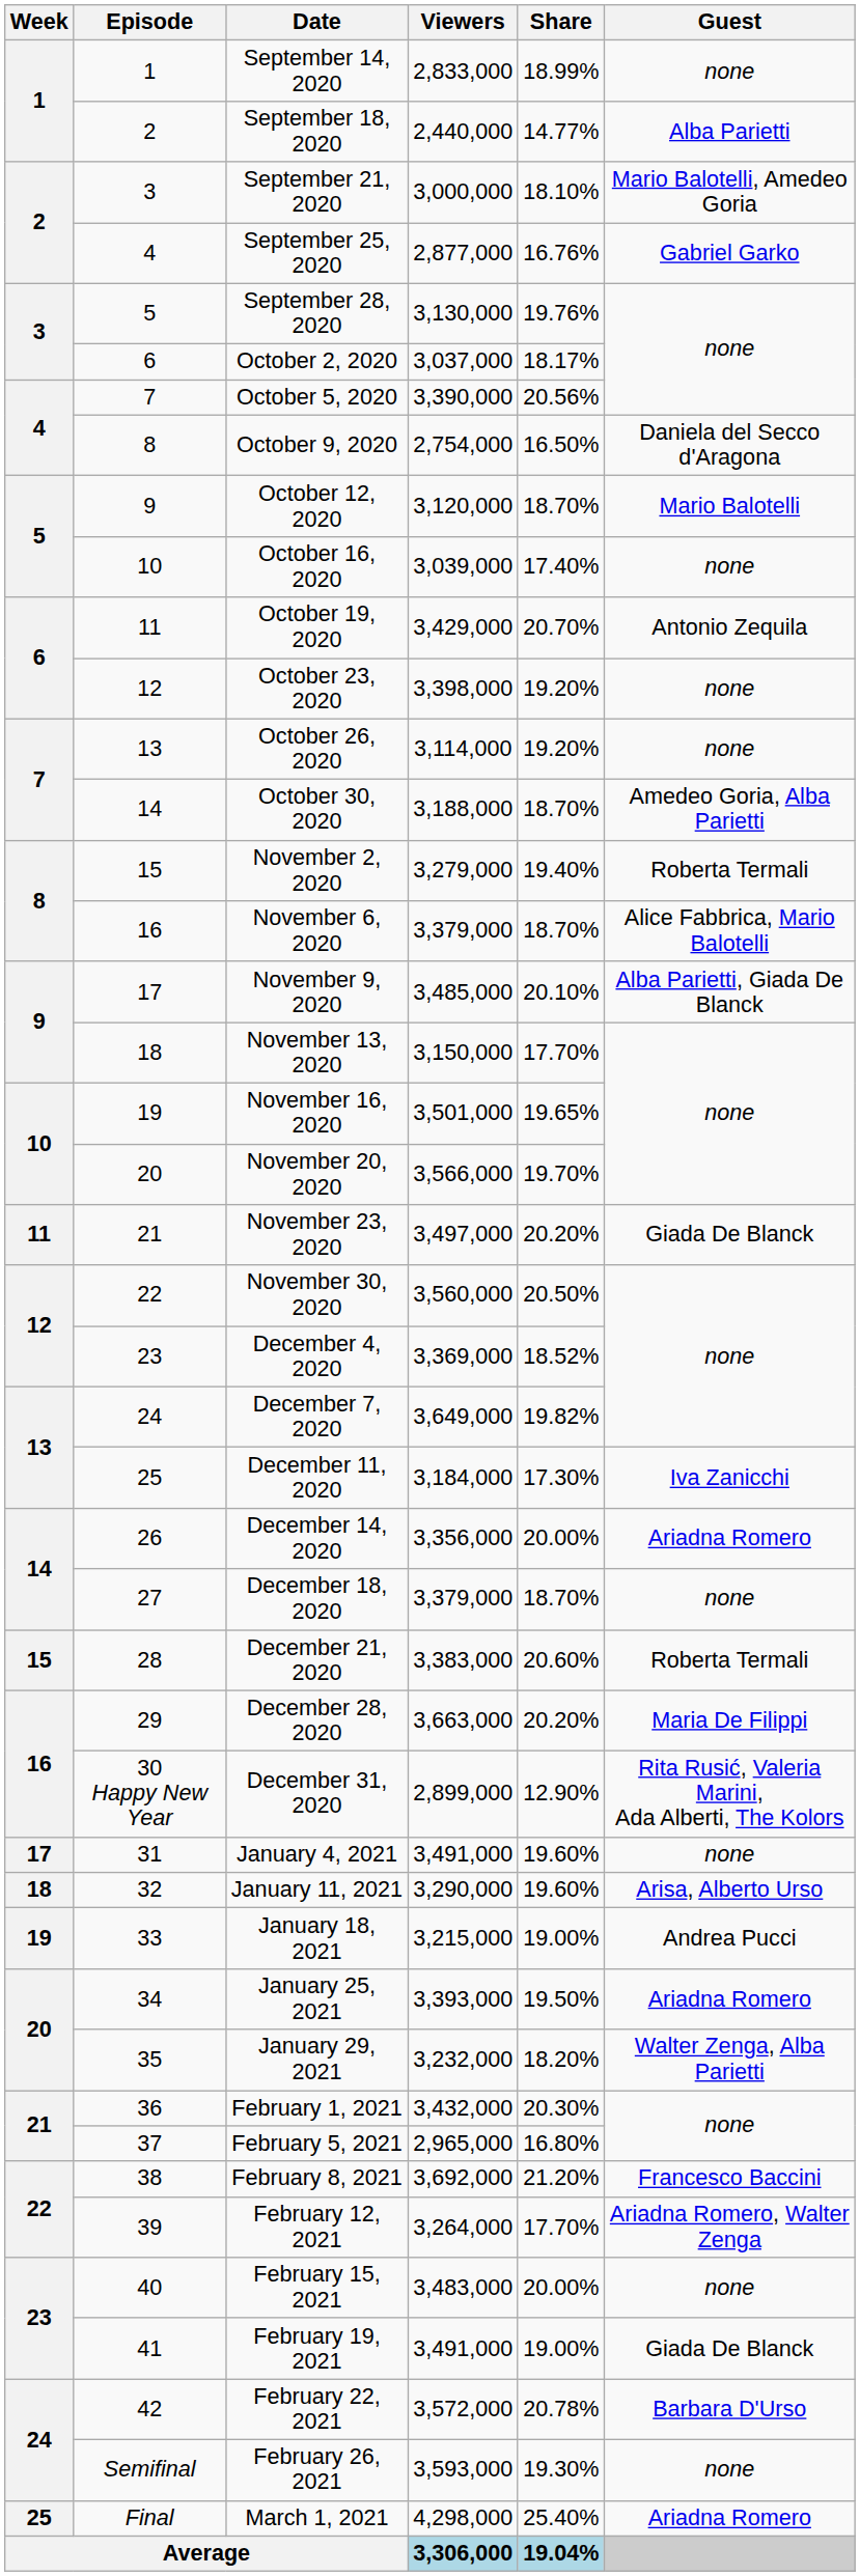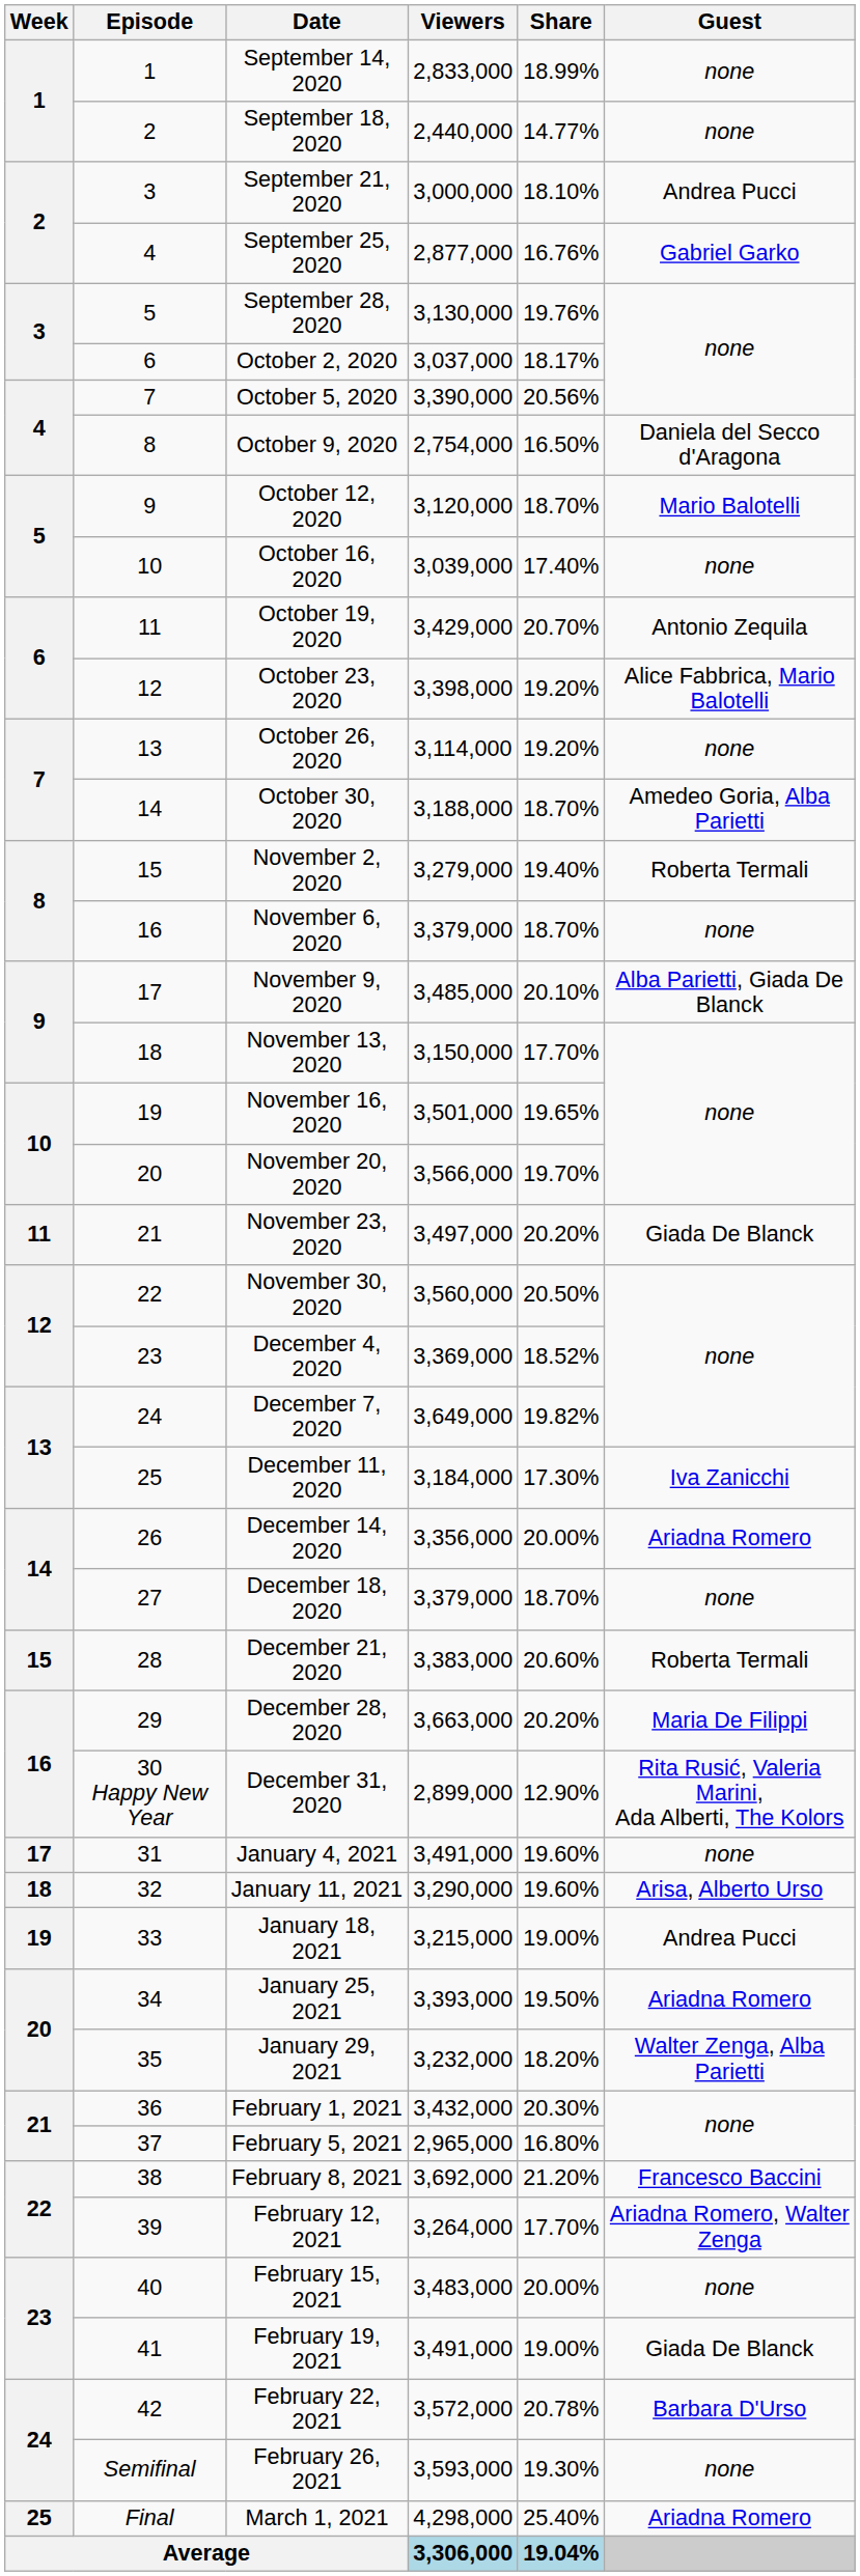September 18, 2020 | Guest: Alba Parietti -> none
September 21, 2020 | Guest: Mario Balotelli, Amedeo Goria -> Andrea Pucci
October 23, 2020 | Guest: none -> Alice Fabbrica, Mario Balotelli
November 6, 2020 | Guest: Alice Fabbrica, Mario Balotelli -> none
